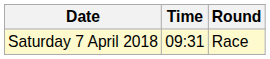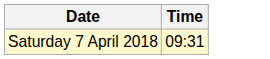- column: Round | Race
